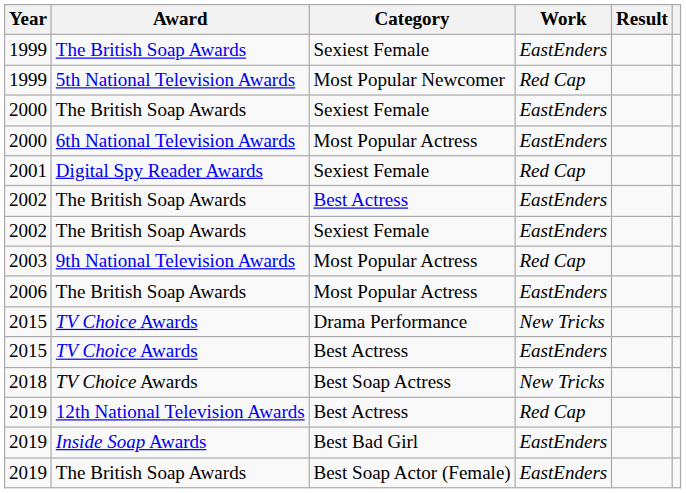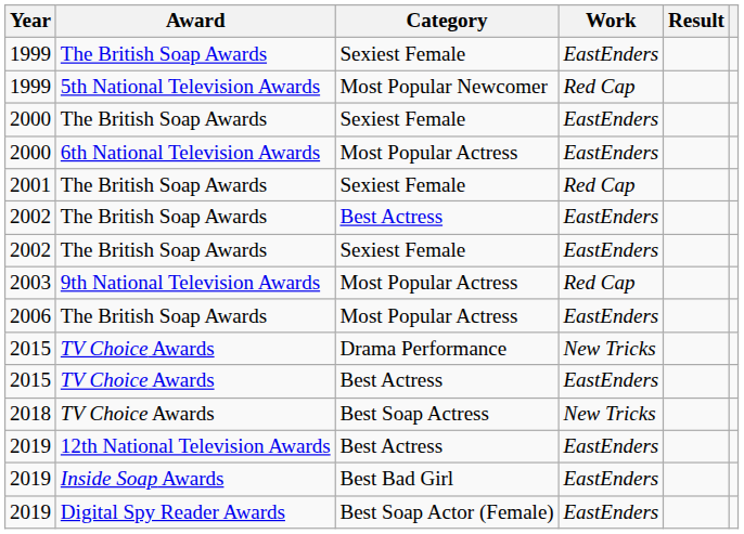2001 | Award: Digital Spy Reader Awards -> The British Soap Awards
2019 / Best Actress | Work: Red Cap -> EastEnders
2019 / Best Soap Actor (Female) | Award: The British Soap Awards -> Digital Spy Reader Awards
